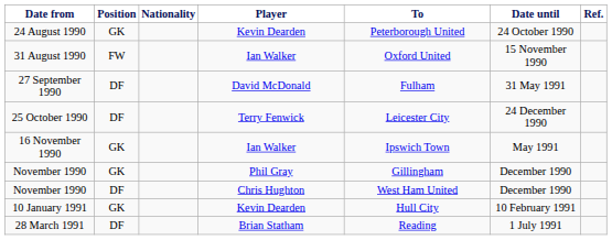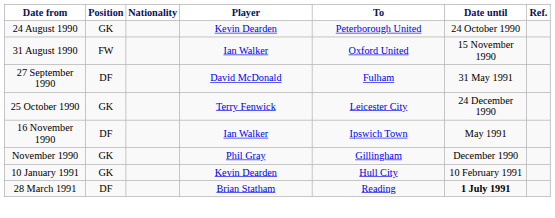25 October 1990 | Position: DF -> GK
16 November 1990 | Position: GK -> DF
- row: November 1990 | DF | Chris Hughton | West Ham United | December 1990
28 March 1991 | Date until: normal -> bold
